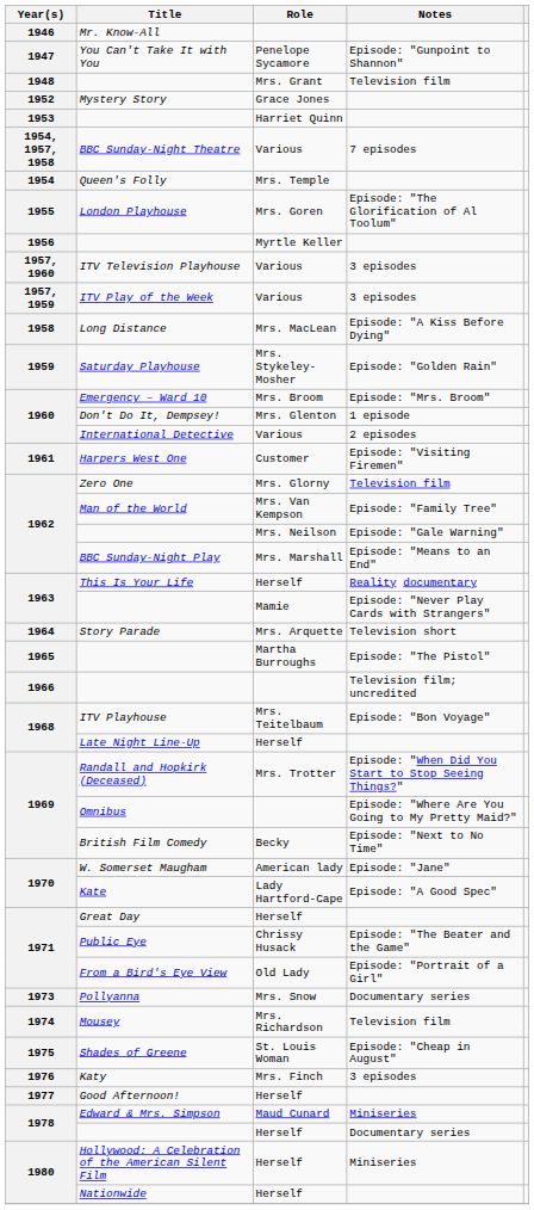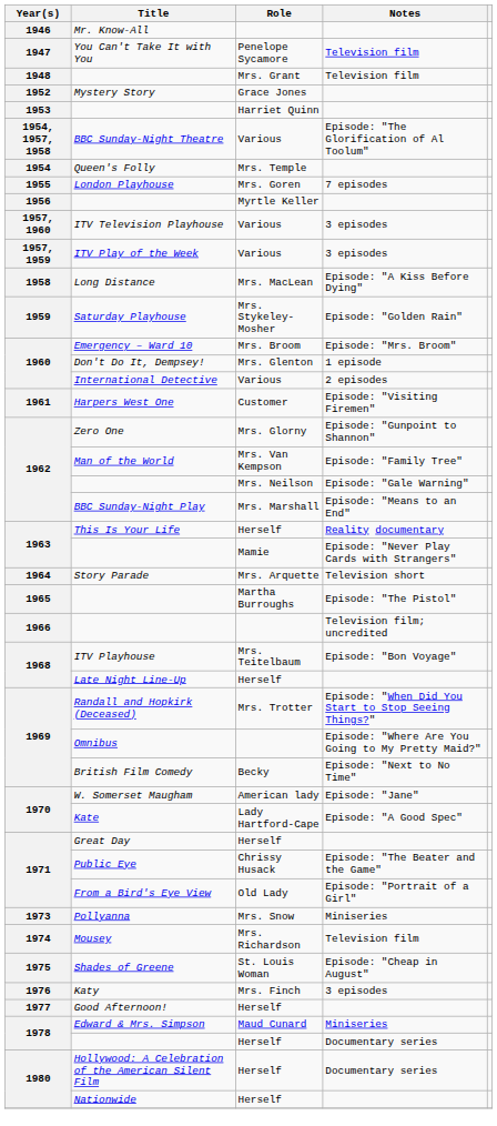You Can't Take It with You | Notes: Episode: "Gunpoint to Shannon" -> Television film
BBC Sunday-Night Theatre | Notes: 7 episodes -> Episode: "The Glorification of Al Toolum"
London Playhouse | Notes: Episode: "The Glorification of Al Toolum" -> 7 episodes
Zero One | Notes: Television film -> Episode: "Gunpoint to Shannon"
Pollyanna | Notes: Documentary series -> Miniseries
Hollywood: A Celebration of the American Silent Film | Notes: Miniseries -> Documentary series
